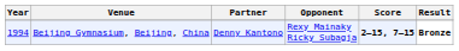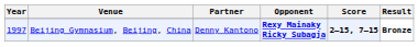Beijing Gymnasium, Beijing, China | Year: 1994 -> 1997
Beijing Gymnasium, Beijing, China | Opponent: normal -> bold
